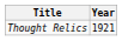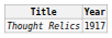Thought Relics | Year: 1921 -> 1917
